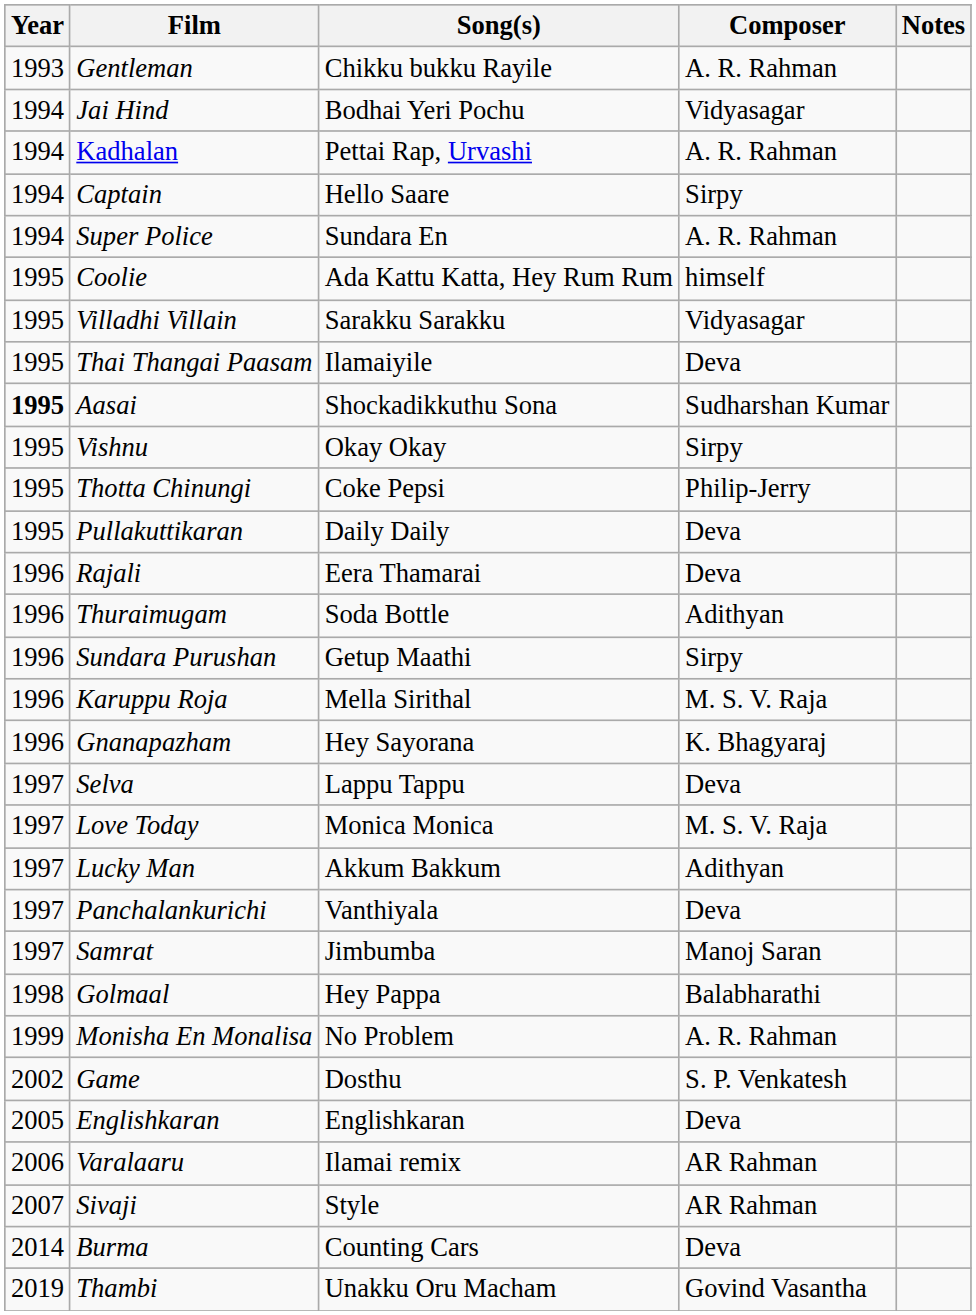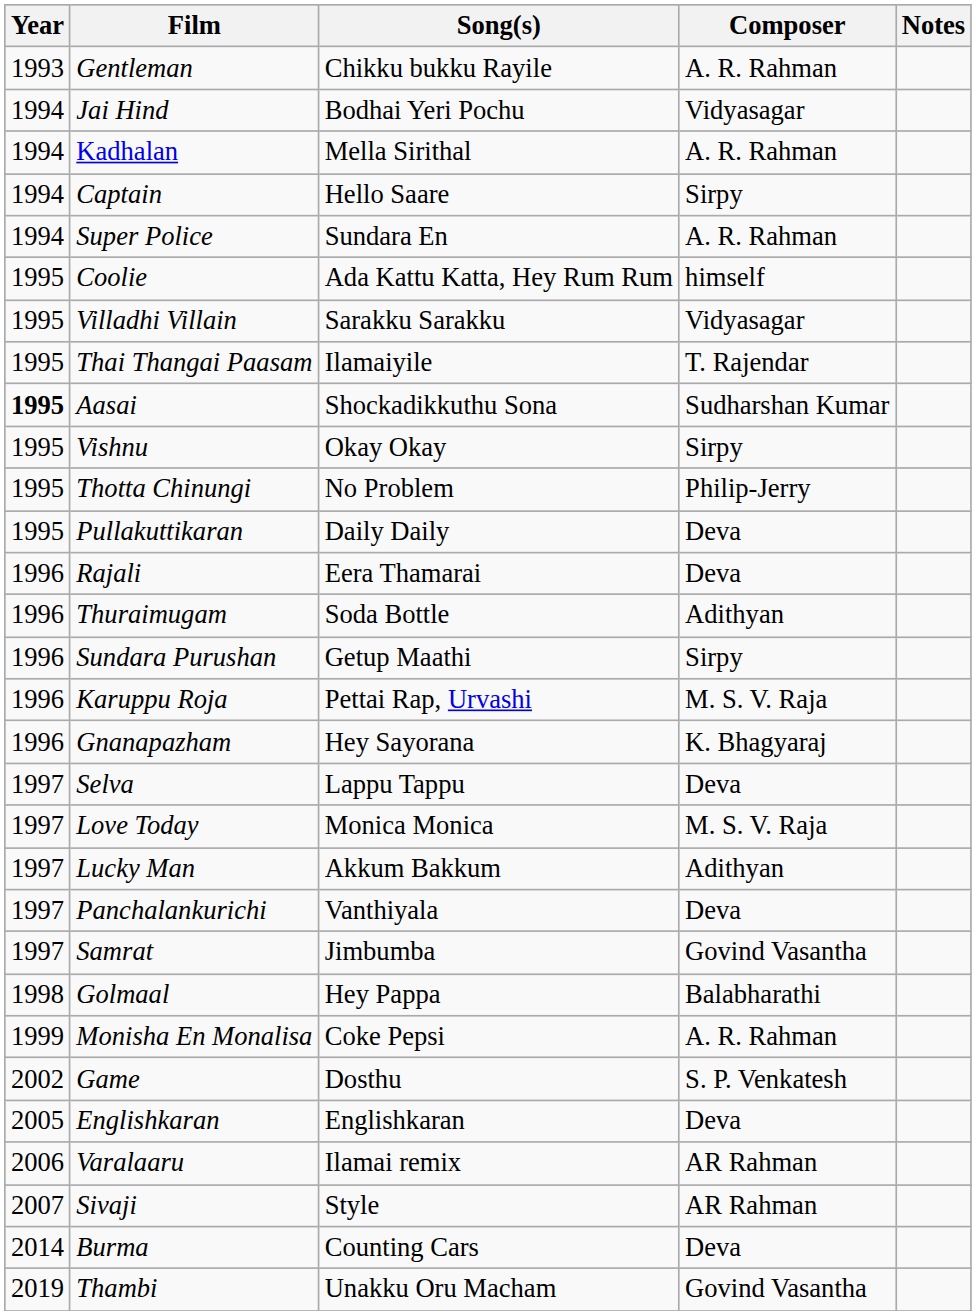Kadhalan | Song(s): Pettai Rap, Urvashi -> Mella Sirithal
Thai Thangai Paasam | Composer: Deva -> T. Rajendar
Thotta Chinungi | Song(s): Coke Pepsi -> No Problem
Karuppu Roja | Song(s): Mella Sirithal -> Pettai Rap, Urvashi
Samrat | Composer: Manoj Saran -> Govind Vasantha
Monisha En Monalisa | Song(s): No Problem -> Coke Pepsi
